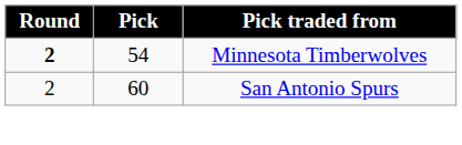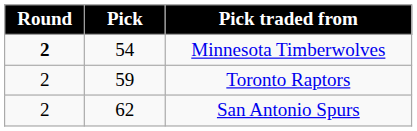+ row: 2 | 59 | Toronto Raptors
San Antonio Spurs | Pick: 60 -> 62
